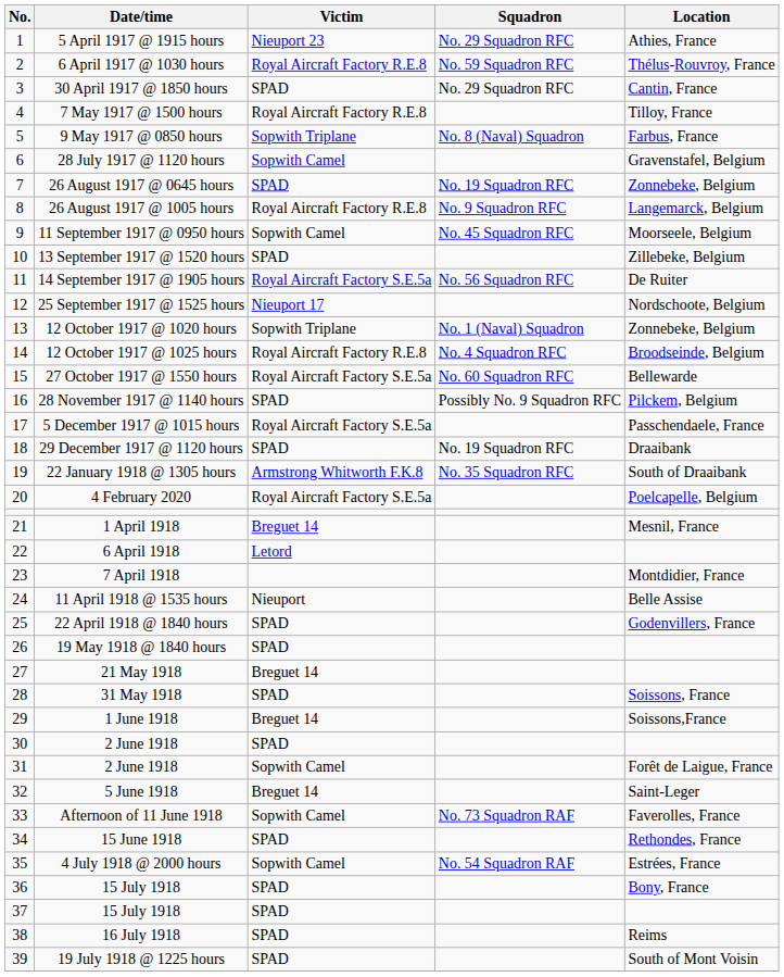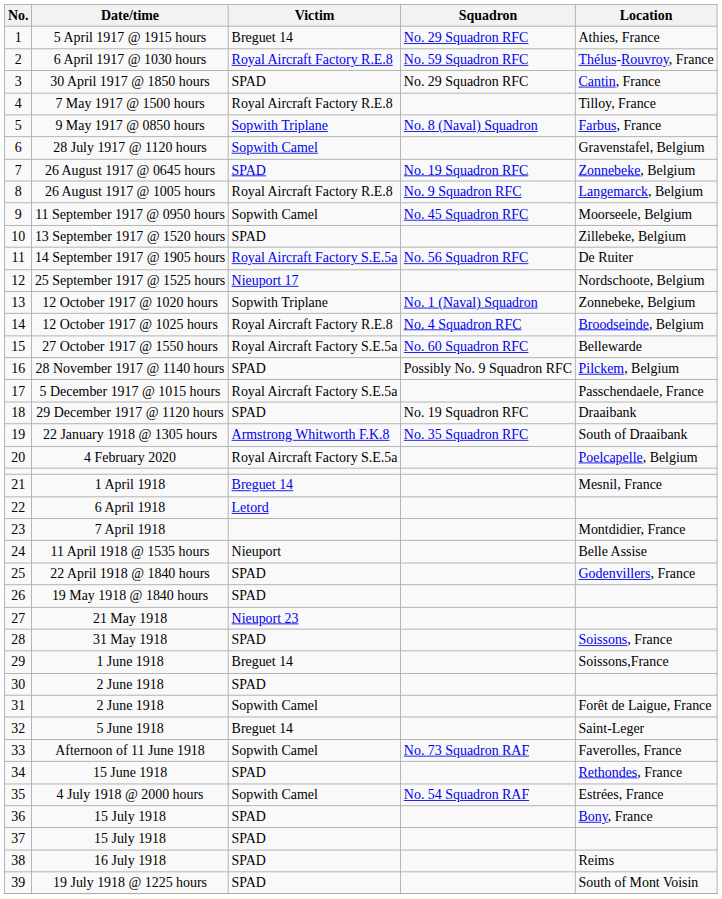5 April 1917 @ 1915 hours | Victim: Nieuport 23 -> Breguet 14
21 May 1918 | Victim: Breguet 14 -> Nieuport 23
